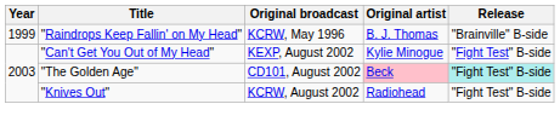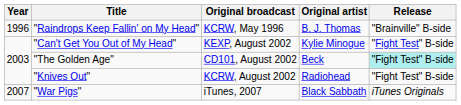"Raindrops Keep Fallin' on My Head" | Year: 1999 -> 1996
"The Golden Age" | Original artist: pink background -> no background
+ row: 2007 | "War Pigs" | iTunes, 2007 | Black Sabbath | iTunes Originals
